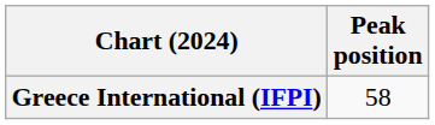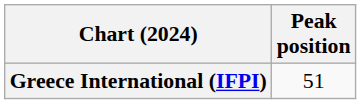Greece International (IFPI) | Peak position: 58 -> 51
